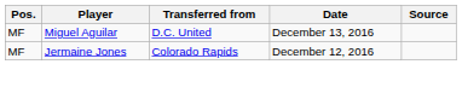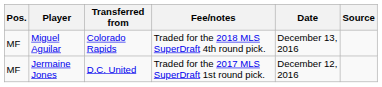+ column: Fee/notes | Traded for the 2018 MLS SuperDraft 4th round pick. | Traded for the 2017 MLS SuperDraft 1st round pick.
Miguel Aguilar | Transferred from: D.C. United -> Colorado Rapids
Jermaine Jones | Transferred from: Colorado Rapids -> D.C. United
